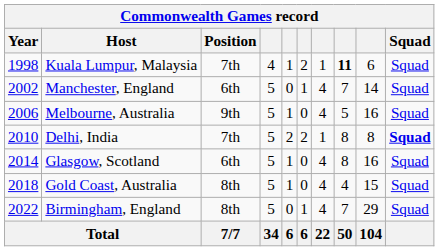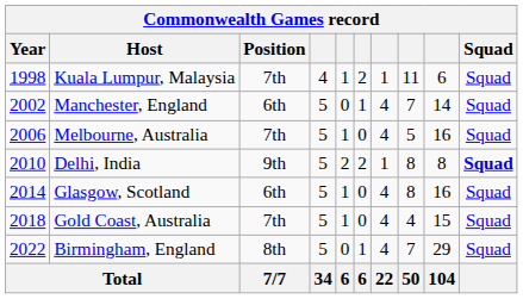Kuala Lumpur, Malaysia | column 8: bold -> normal
Melbourne, Australia | Position: 9th -> 7th
Delhi, India | Position: 7th -> 9th
Gold Coast, Australia | Position: 8th -> 7th
